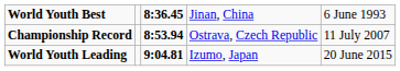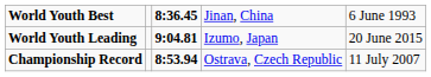rows swapped: Championship Record <-> World Youth Leading
